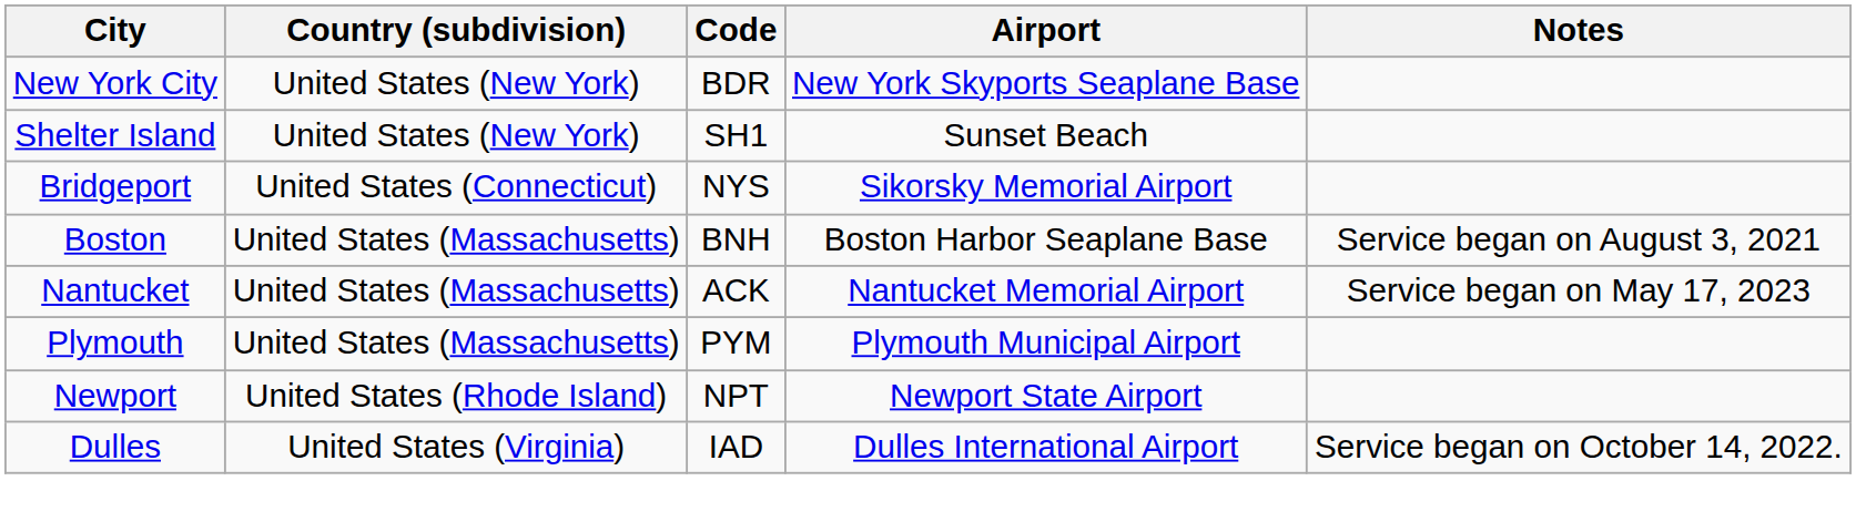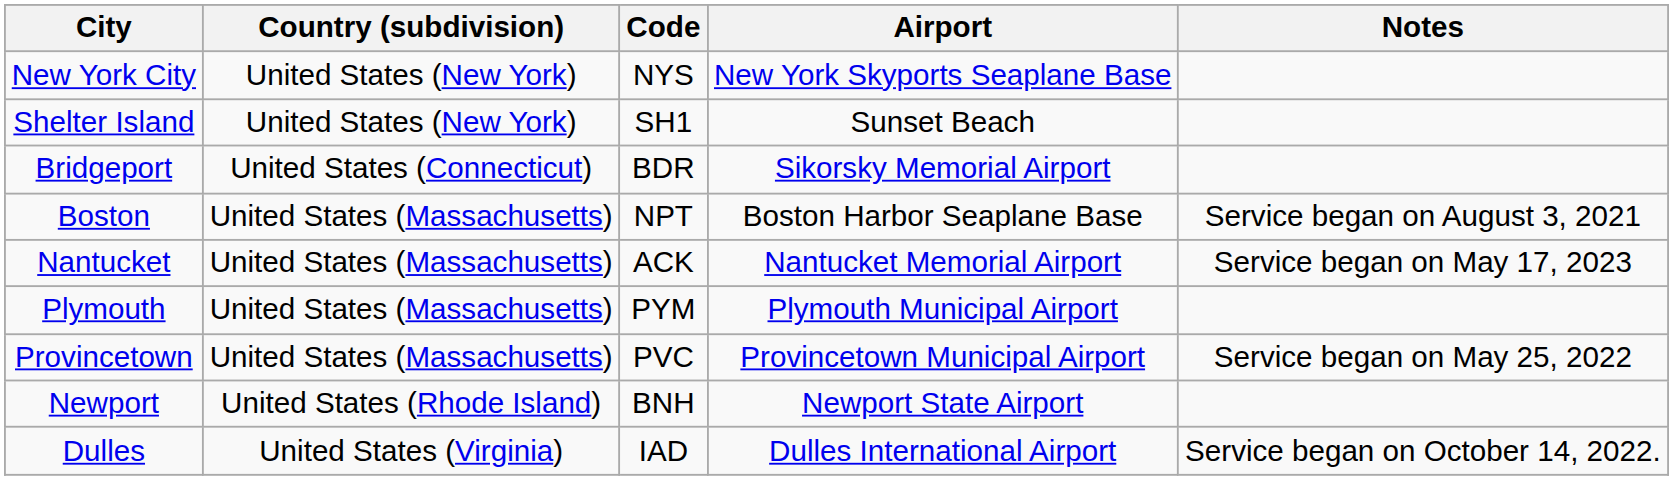New York City | Code: BDR -> NYS
Bridgeport | Code: NYS -> BDR
Boston | Code: BNH -> NPT
+ row: Provincetown | United States (Massachusetts) | PVC | Provincetown Municipal Airport | Service began on May 25, 2022
Newport | Code: NPT -> BNH
